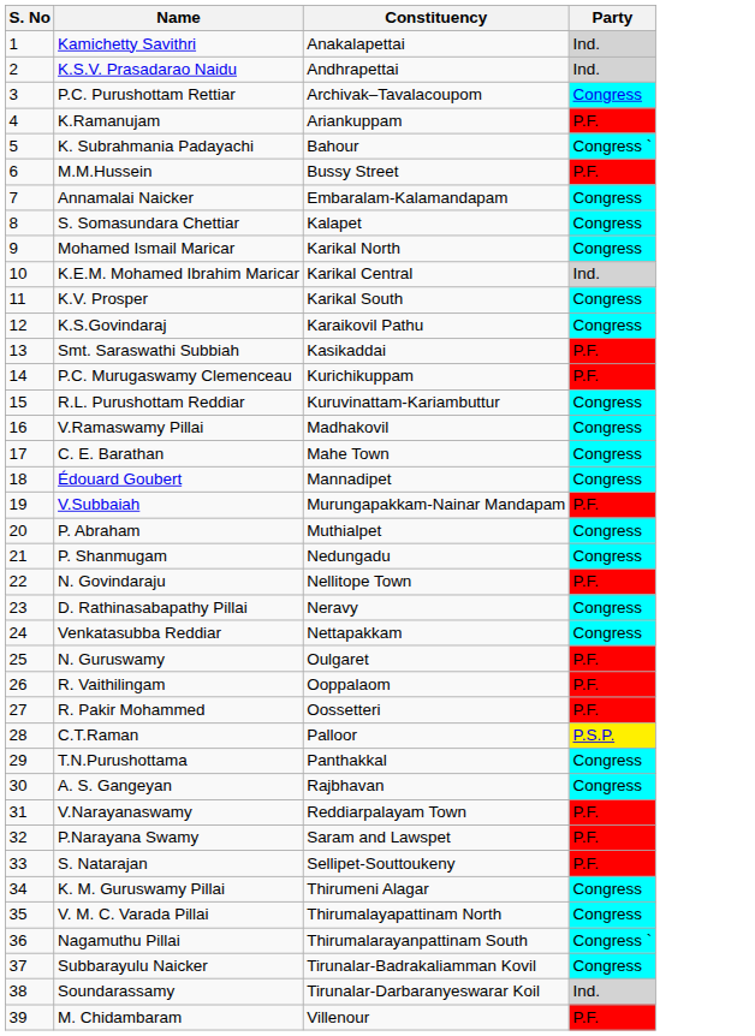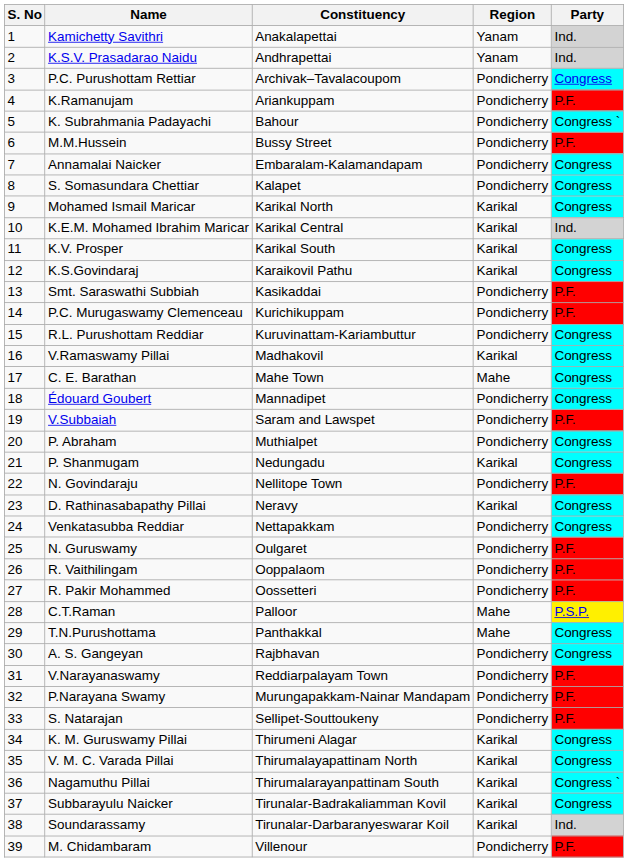+ column: Region | Yanam | Yanam | Pondicherry | Pondicherry | Pondicherry | Pondicherry | Pondicherry | Pondicherry | Karikal | Karikal | Karikal | Karikal | Pondicherry | Pondicherry | Pondicherry | Karikal | Mahe | Pondicherry | Pondicherry | Pondicherry | Karikal | Pondicherry | Karikal | Pondicherry | Pondicherry | Pondicherry | Pondicherry | Mahe | Mahe | Pondicherry | Pondicherry | Pondicherry | Pondicherry | Karikal | Karikal | Karikal | Karikal | Karikal | Pondicherry
V.Subbaiah | Constituency: Murungapakkam-Nainar Mandapam -> Saram and Lawspet
P.Narayana Swamy | Constituency: Saram and Lawspet -> Murungapakkam-Nainar Mandapam
